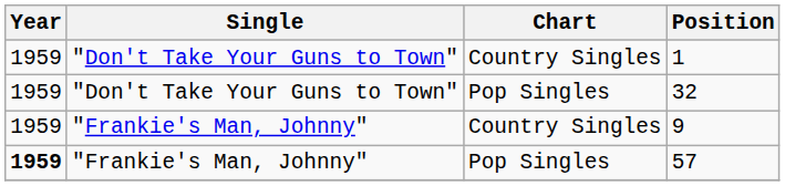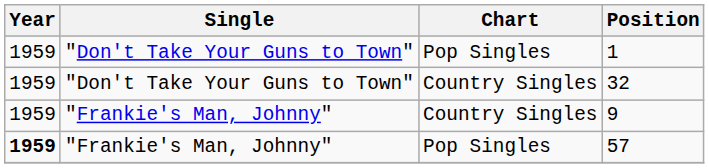1 | Chart: Country Singles -> Pop Singles
32 | Chart: Pop Singles -> Country Singles
